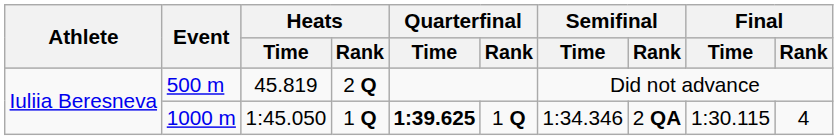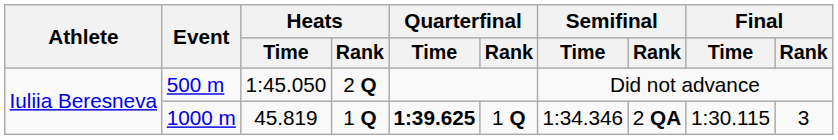500 m | Heats / Time: 45.819 -> 1:45.050
1000 m | Heats / Time: 1:45.050 -> 45.819
1000 m | Final / Rank: 4 -> 3
